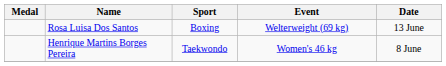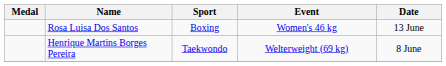Rosa Luisa Dos Santos | Event: Welterweight (69 kg) -> Women's 46 kg
Henrique Martins Borges Pereira | Event: Women's 46 kg -> Welterweight (69 kg)
